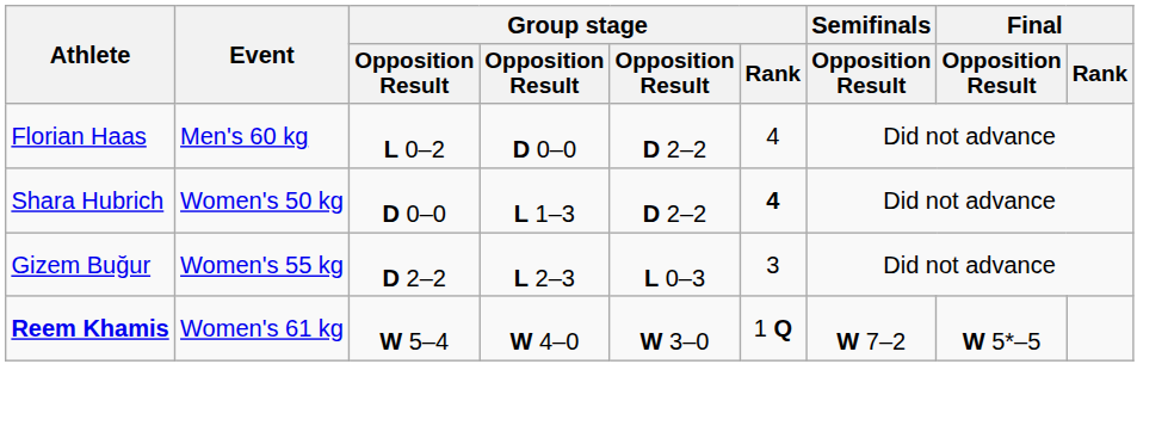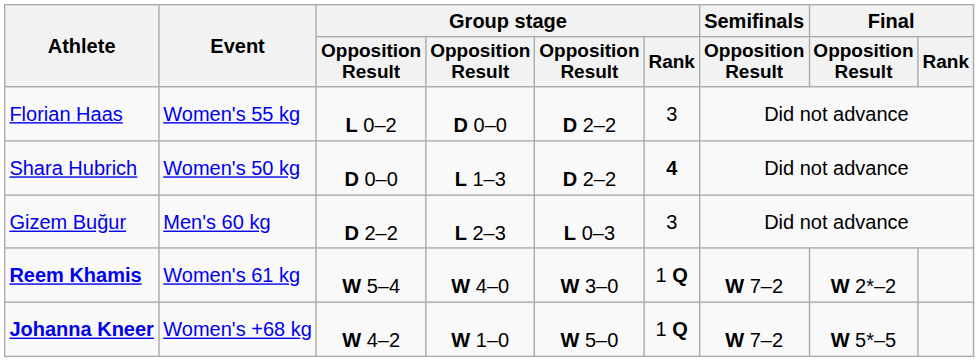Florian Haas | Event: Men's 60 kg -> Women's 55 kg
Florian Haas | Group stage / Rank: 4 -> 3
Gizem Buğur | Event: Women's 55 kg -> Men's 60 kg
Reem Khamis | Final / Opposition Result: W 5*–5 -> W 2*–2
+ row: Johanna Kneer | Women's +68 kg | W 4–2 | W 1–0 | W 5–0 | 1 Q | W 7–2 | W 5*–5
